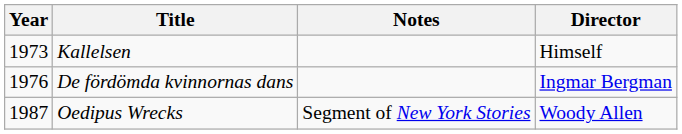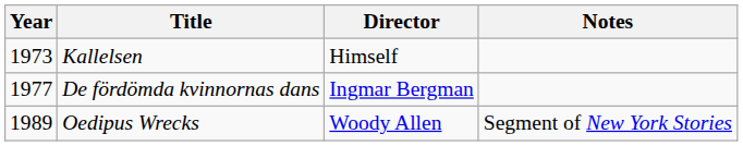columns swapped: Director <-> Notes
De fördömda kvinnornas dans | Year: 1976 -> 1977
Oedipus Wrecks | Year: 1987 -> 1989
